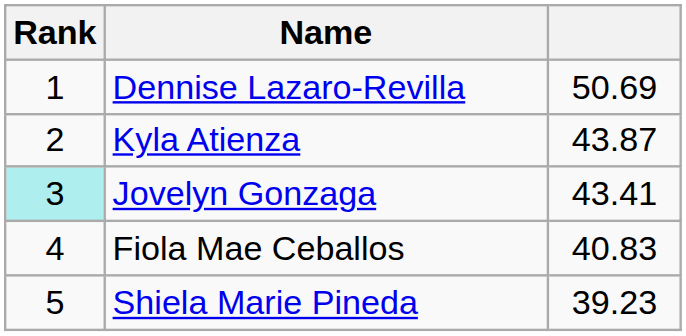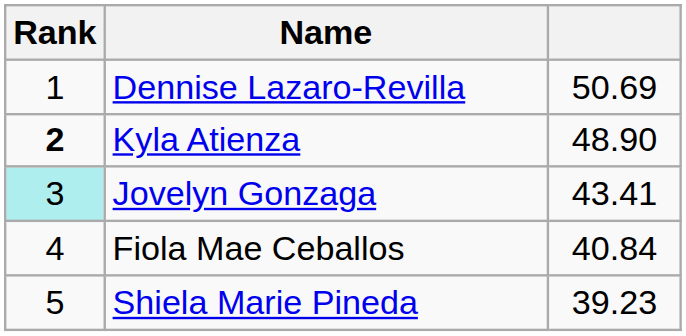Kyla Atienza | Rank: normal -> bold
Kyla Atienza | column 3: 43.87 -> 48.90
Fiola Mae Ceballos | column 3: 40.83 -> 40.84
